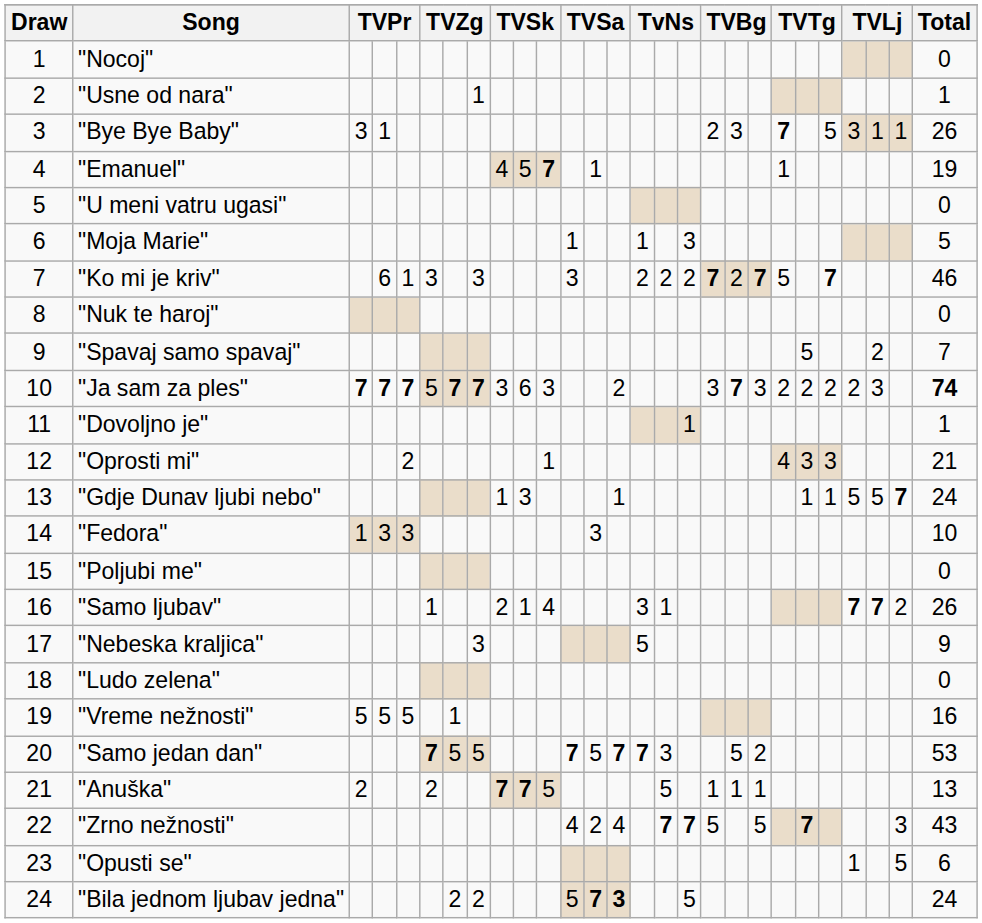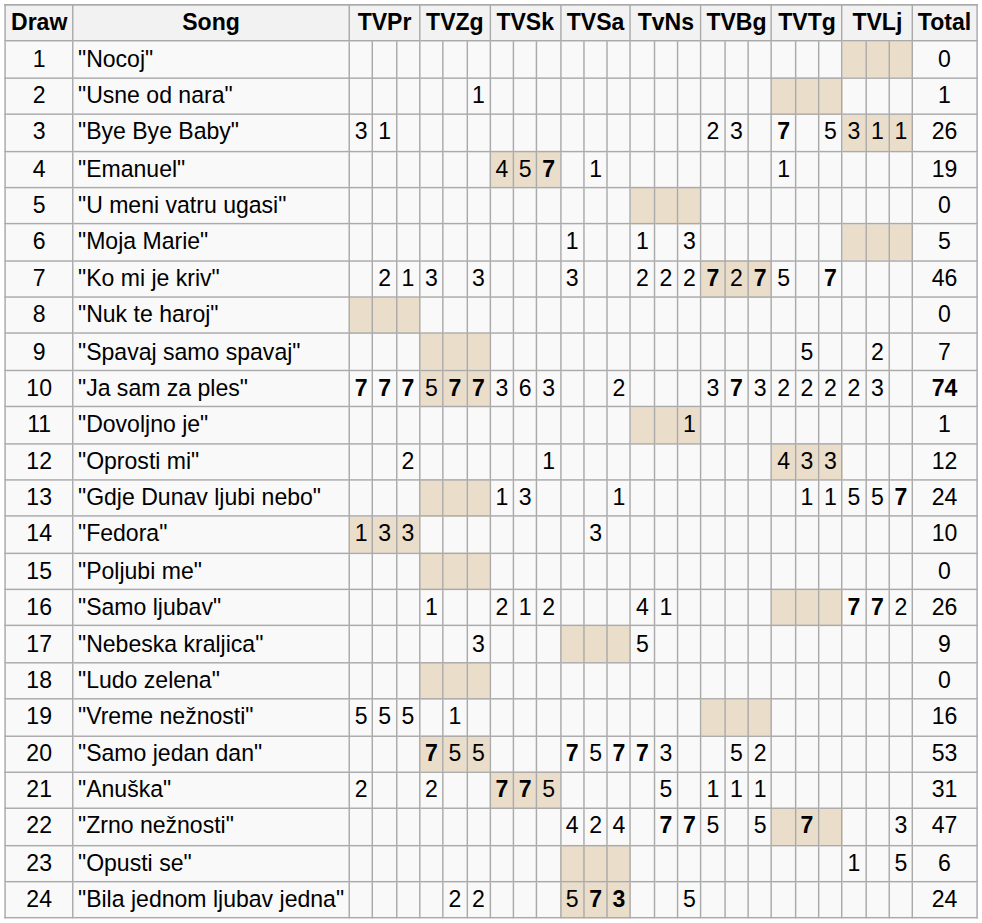"Ko mi je kriv" | column 4: 6 -> 2
"Oprosti mi" | Total: 21 -> 12
"Samo ljubav" | column 11: 4 -> 2
"Samo ljubav" | column 15: 3 -> 4
"Anuška" | Total: 13 -> 31
"Zrno nežnosti" | Total: 43 -> 47
